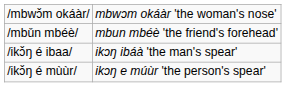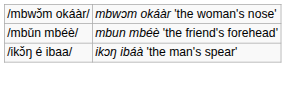- row: /ikɔ̌ŋ é mùùr/ | ikɔŋ e múùr 'the person's spear'
